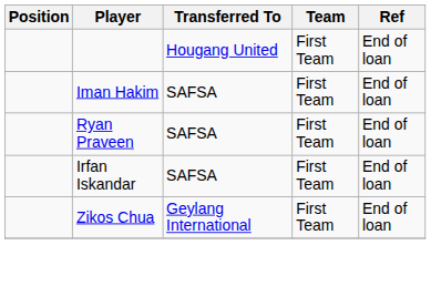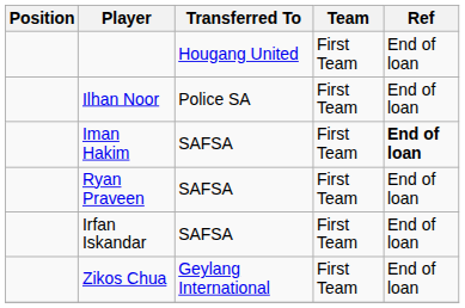+ row: Ilhan Noor | Police SA | First Team | End of loan
Iman Hakim | Ref: normal -> bold
